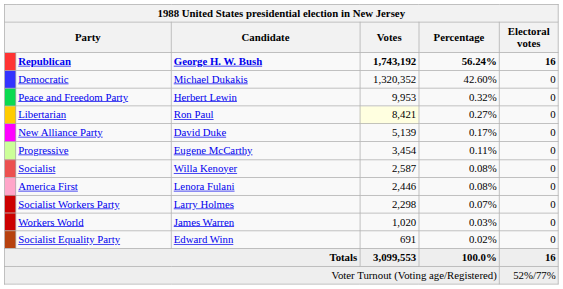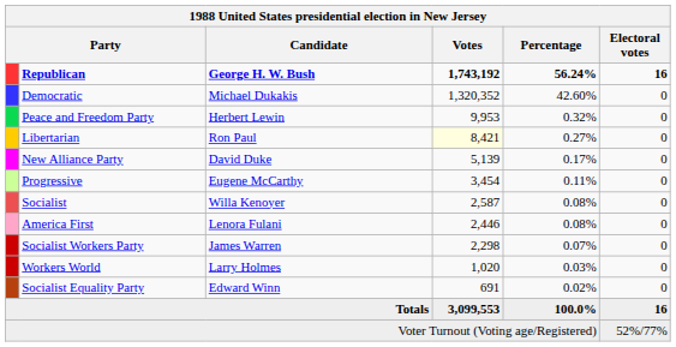Socialist Workers Party | Candidate: Larry Holmes -> James Warren
Workers World | Candidate: James Warren -> Larry Holmes
